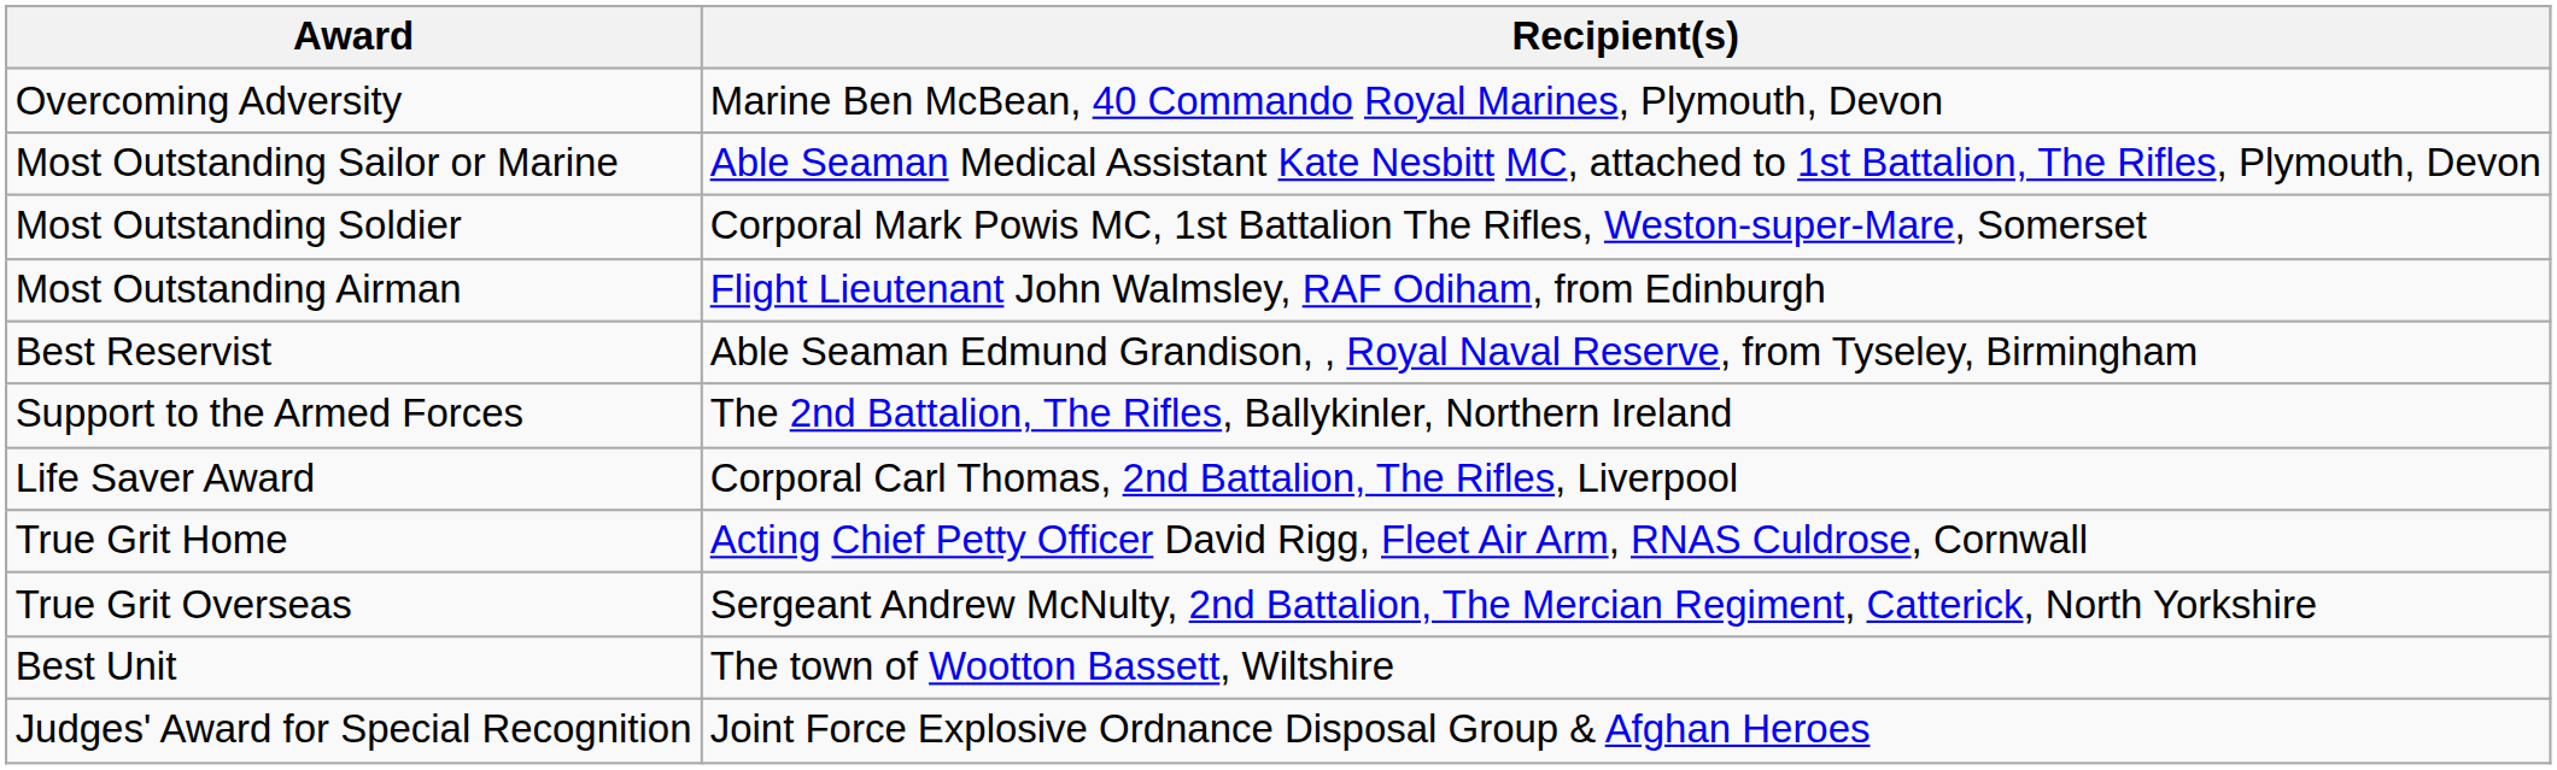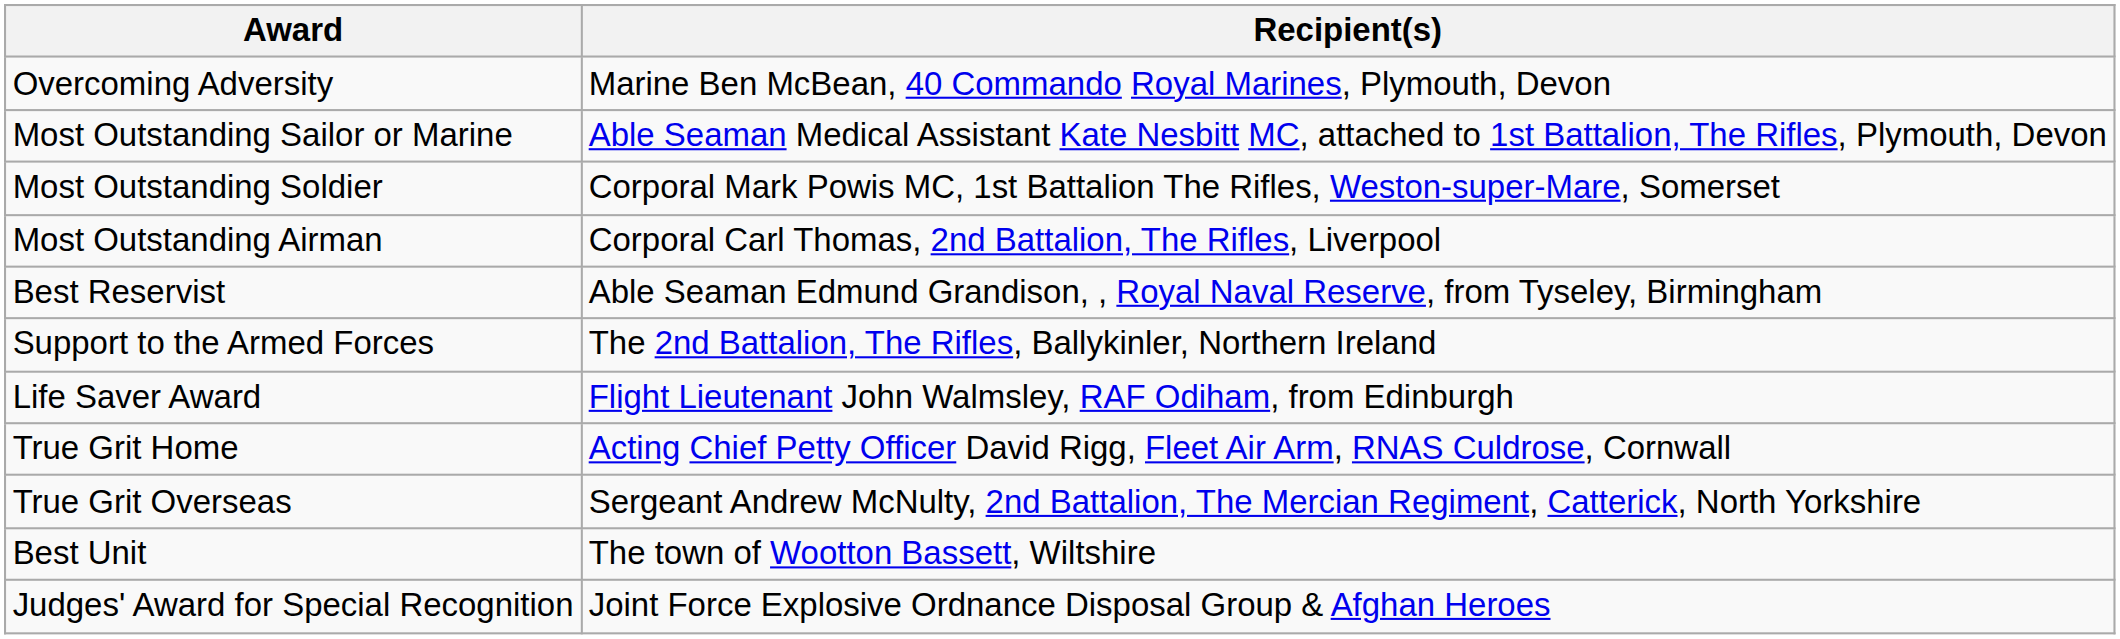Most Outstanding Airman | Recipient(s): Flight Lieutenant John Walmsley, RAF Odiham, from Edinburgh -> Corporal Carl Thomas, 2nd Battalion, The Rifles, Liverpool
Life Saver Award | Recipient(s): Corporal Carl Thomas, 2nd Battalion, The Rifles, Liverpool -> Flight Lieutenant John Walmsley, RAF Odiham, from Edinburgh
